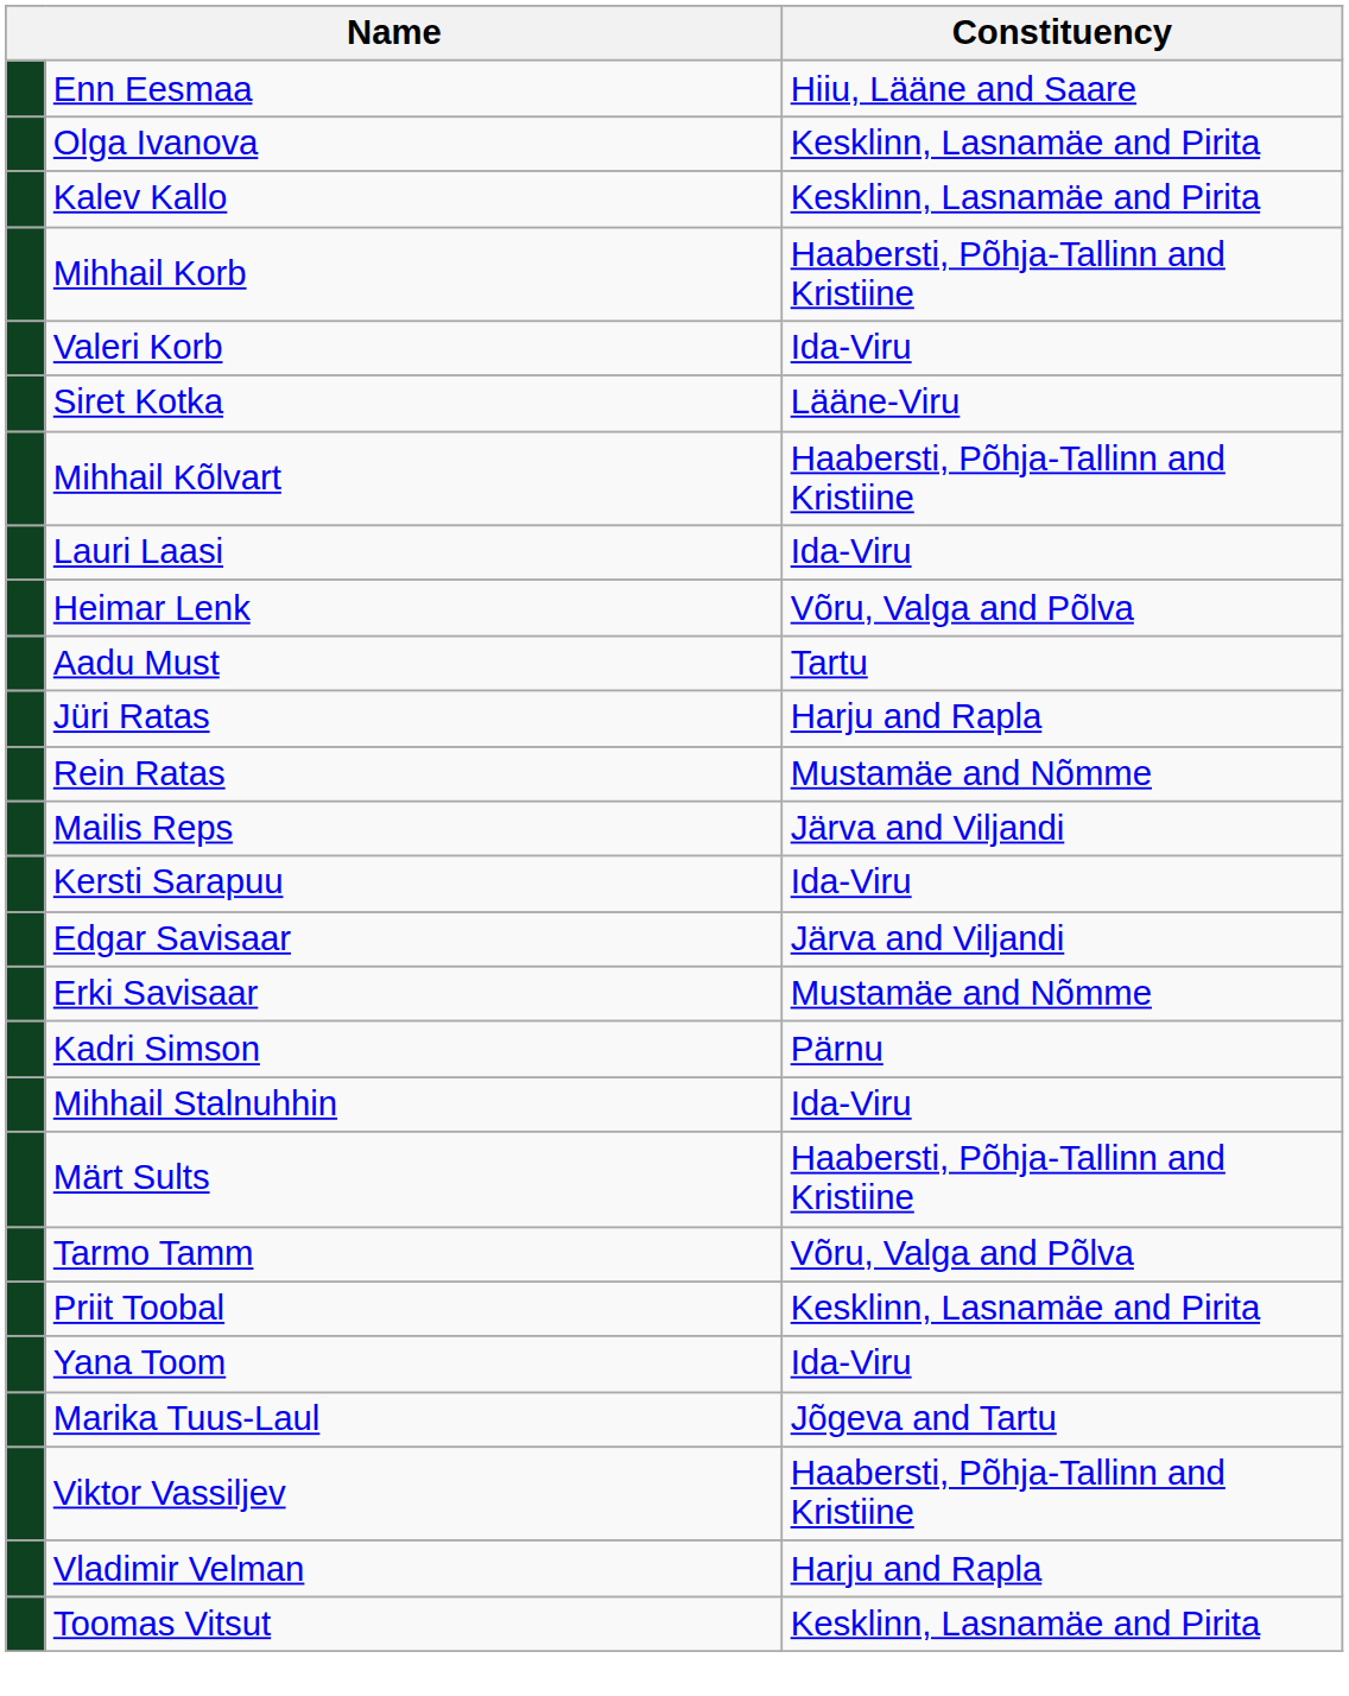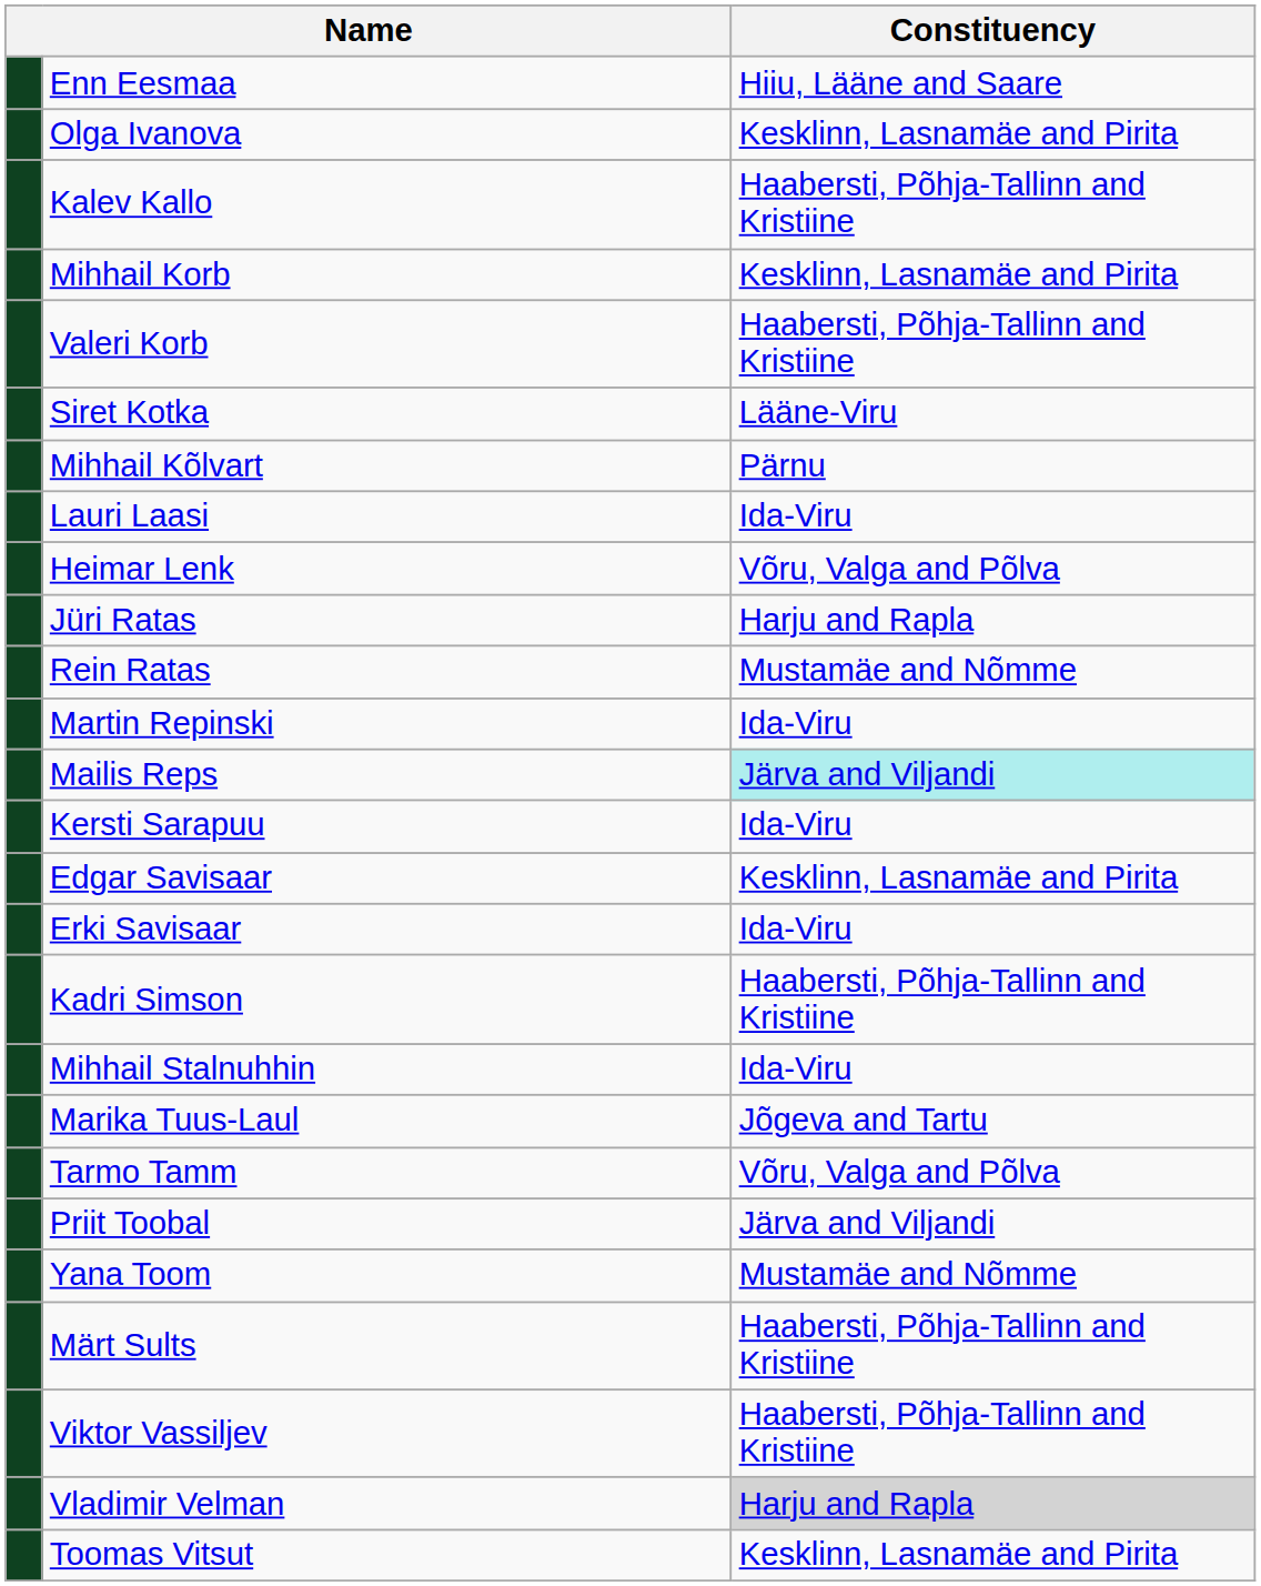Kalev Kallo | Constituency: Kesklinn, Lasnamäe and Pirita -> Haabersti, Põhja-Tallinn and Kristiine
Mihhail Korb | Constituency: Haabersti, Põhja-Tallinn and Kristiine -> Kesklinn, Lasnamäe and Pirita
Valeri Korb | Constituency: Ida-Viru -> Haabersti, Põhja-Tallinn and Kristiine
Mihhail Kõlvart | Constituency: Haabersti, Põhja-Tallinn and Kristiine -> Pärnu
- row: Aadu Must | Tartu
+ row: Martin Repinski | Ida-Viru
Mailis Reps | Constituency: no background -> paleturquoise background
Edgar Savisaar | Constituency: Järva and Viljandi -> Kesklinn, Lasnamäe and Pirita
Erki Savisaar | Constituency: Mustamäe and Nõmme -> Ida-Viru
Kadri Simson | Constituency: Pärnu -> Haabersti, Põhja-Tallinn and Kristiine
rows swapped: Märt Sults <-> Marika Tuus-Laul
Priit Toobal | Constituency: Kesklinn, Lasnamäe and Pirita -> Järva and Viljandi
Yana Toom | Constituency: Ida-Viru -> Mustamäe and Nõmme
Vladimir Velman | Constituency: no background -> lightgrey background
